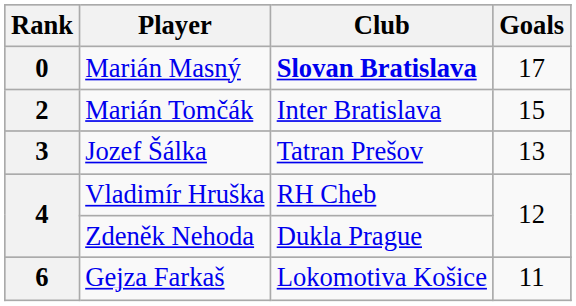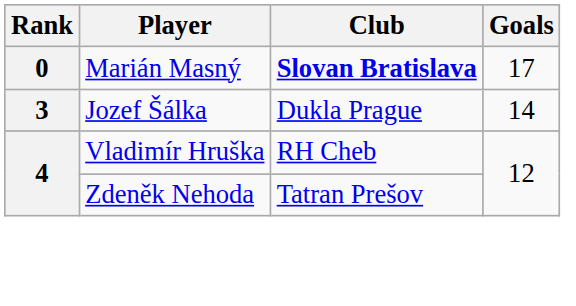- row: 2 | Marián Tomčák | Inter Bratislava | 15
Jozef Šálka | Club: Tatran Prešov -> Dukla Prague
Jozef Šálka | Goals: 13 -> 14
Zdeněk Nehoda | Club: Dukla Prague -> Tatran Prešov
- row: 6 | Gejza Farkaš | Lokomotiva Košice | 11
